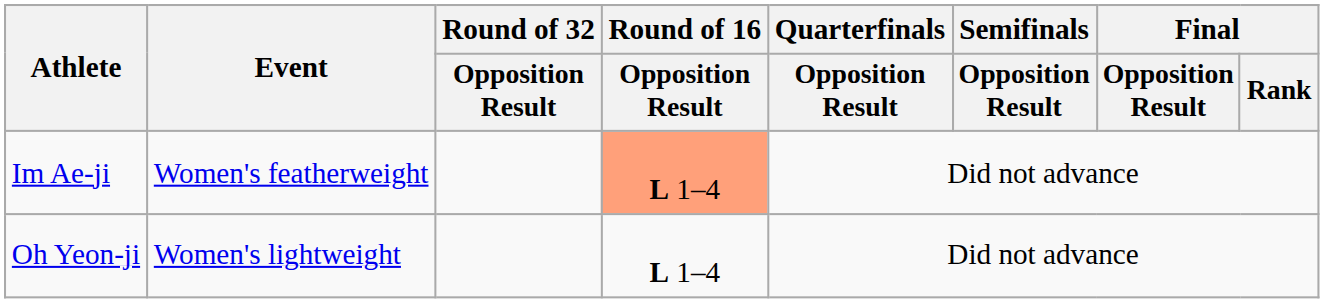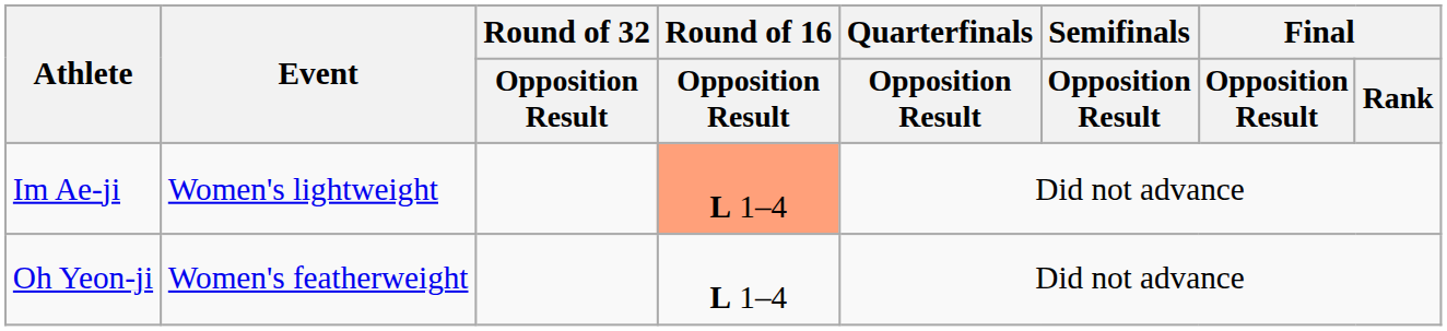Im Ae-ji | Event: Women's featherweight -> Women's lightweight
Oh Yeon-ji | Event: Women's lightweight -> Women's featherweight
